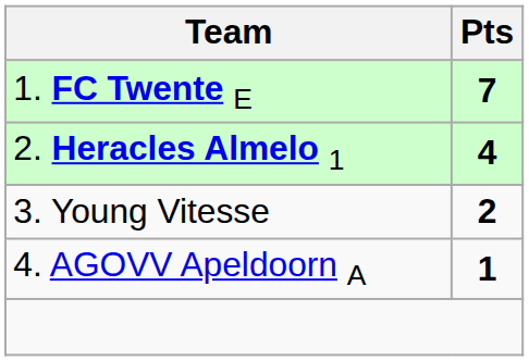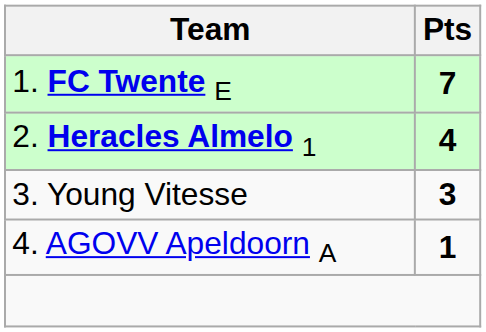3. Young Vitesse | Pts: 2 -> 3
